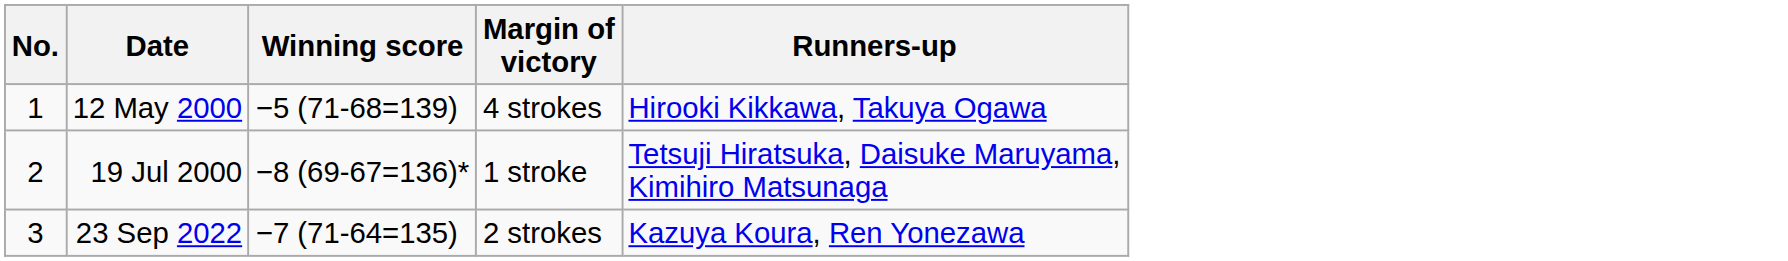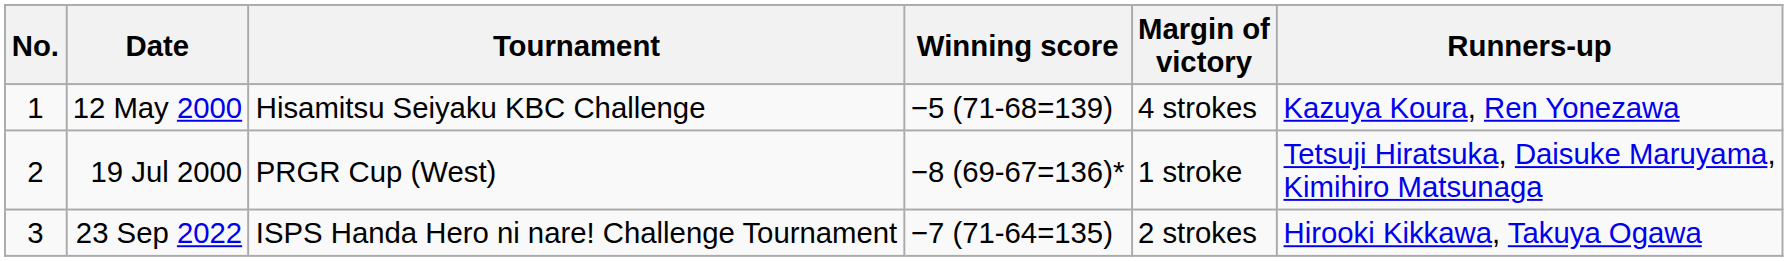+ column: Tournament | Hisamitsu Seiyaku KBC Challenge | PRGR Cup (West) | ISPS Handa Hero ni nare! Challenge Tournament
12 May 2000 | Runners-up: Hirooki Kikkawa, Takuya Ogawa -> Kazuya Koura, Ren Yonezawa
23 Sep 2022 | Runners-up: Kazuya Koura, Ren Yonezawa -> Hirooki Kikkawa, Takuya Ogawa
